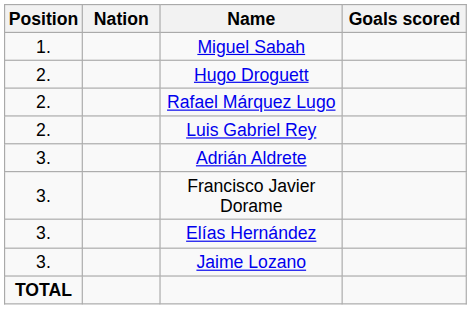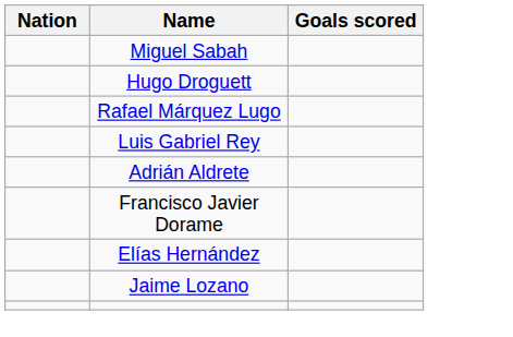- column: Position | 1. | 2. | 2. | 2. | 3. | 3. | 3. | 3. | TOTAL
